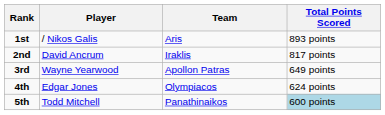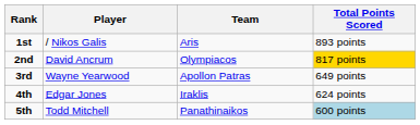2nd | Team: Iraklis -> Olympiacos
2nd | Total Points Scored: no background -> gold background
4th | Team: Olympiacos -> Iraklis
